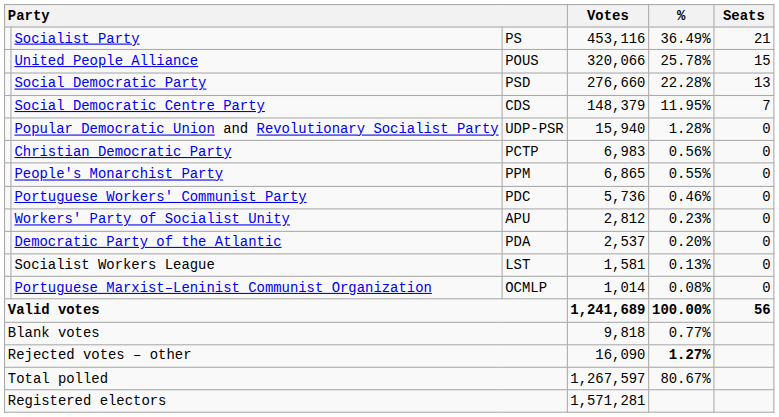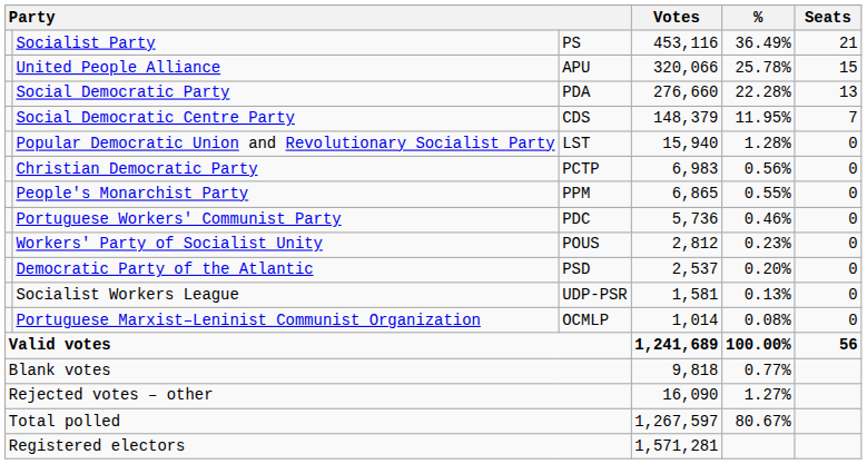United People Alliance | column 3: POUS -> APU
Social Democratic Party | column 3: PSD -> PDA
Popular Democratic Union and Revolutionary Socialist Party | column 3: UDP-PSR -> LST
Workers' Party of Socialist Unity | column 3: APU -> POUS
Democratic Party of the Atlantic | column 3: PDA -> PSD
Socialist Workers League | column 3: LST -> UDP-PSR
Rejected votes – other | %: bold -> normal
